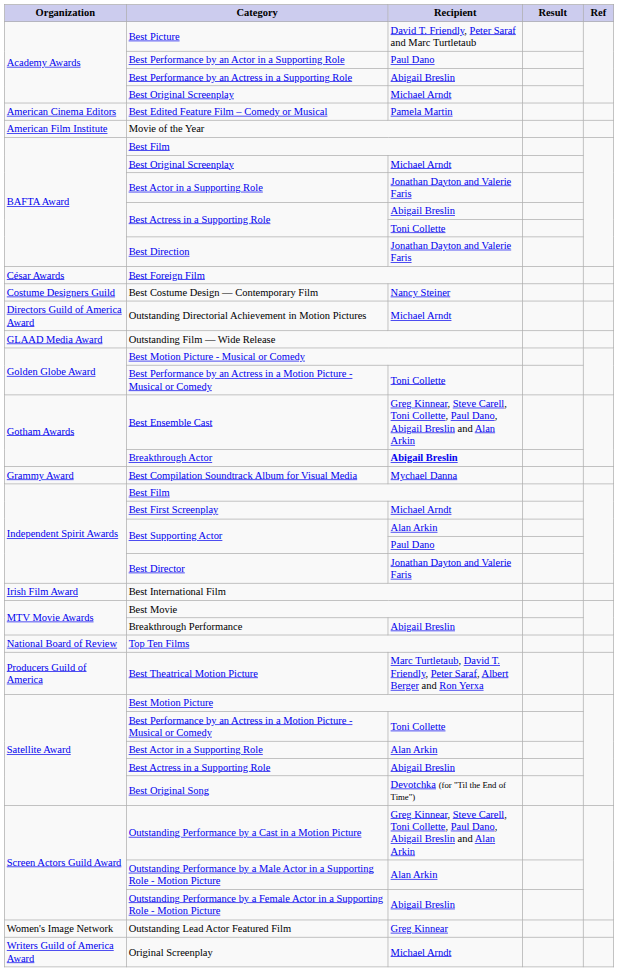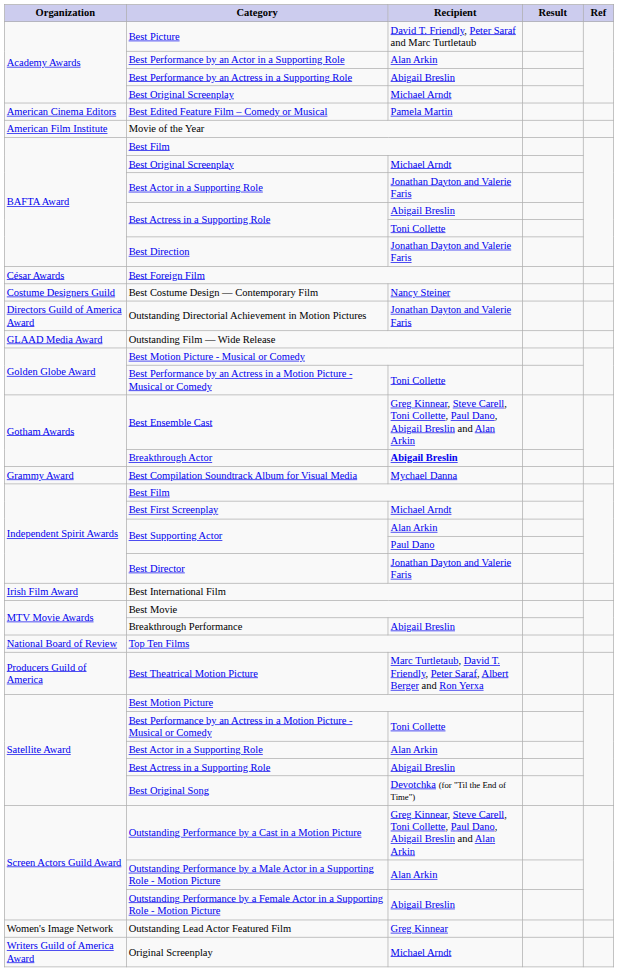Best Performance by an Actor in a Supporting Role | Recipient: Paul Dano -> Alan Arkin
Outstanding Directorial Achievement in Motion Pictures | Recipient: Michael Arndt -> Jonathan Dayton and Valerie Faris
